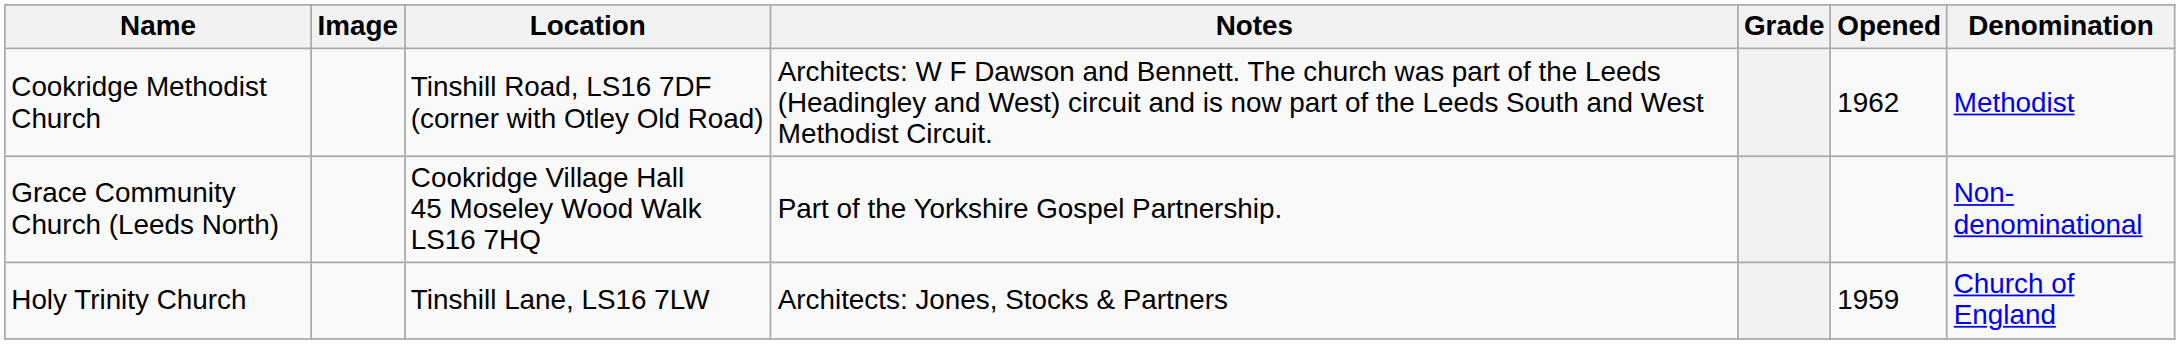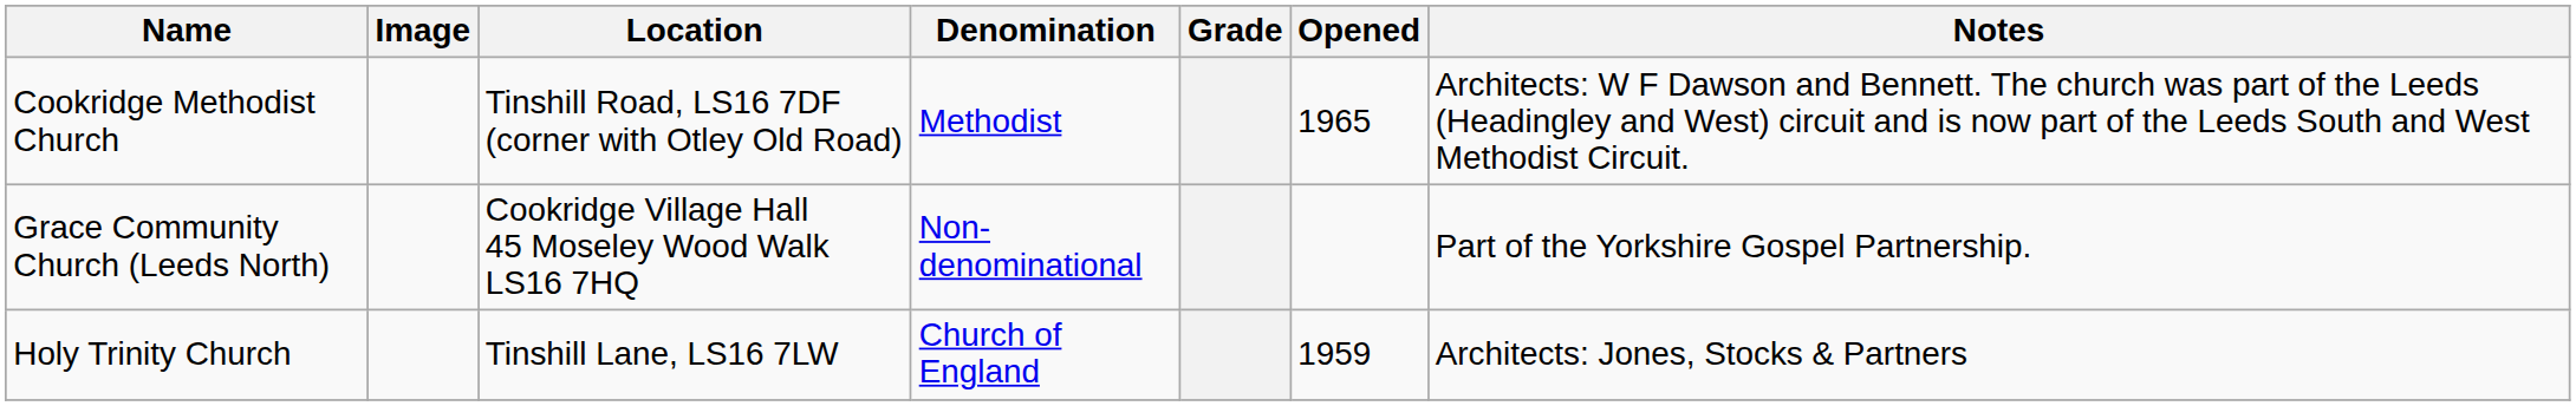columns swapped: Denomination <-> Notes
Cookridge Methodist Church | Opened: 1962 -> 1965
